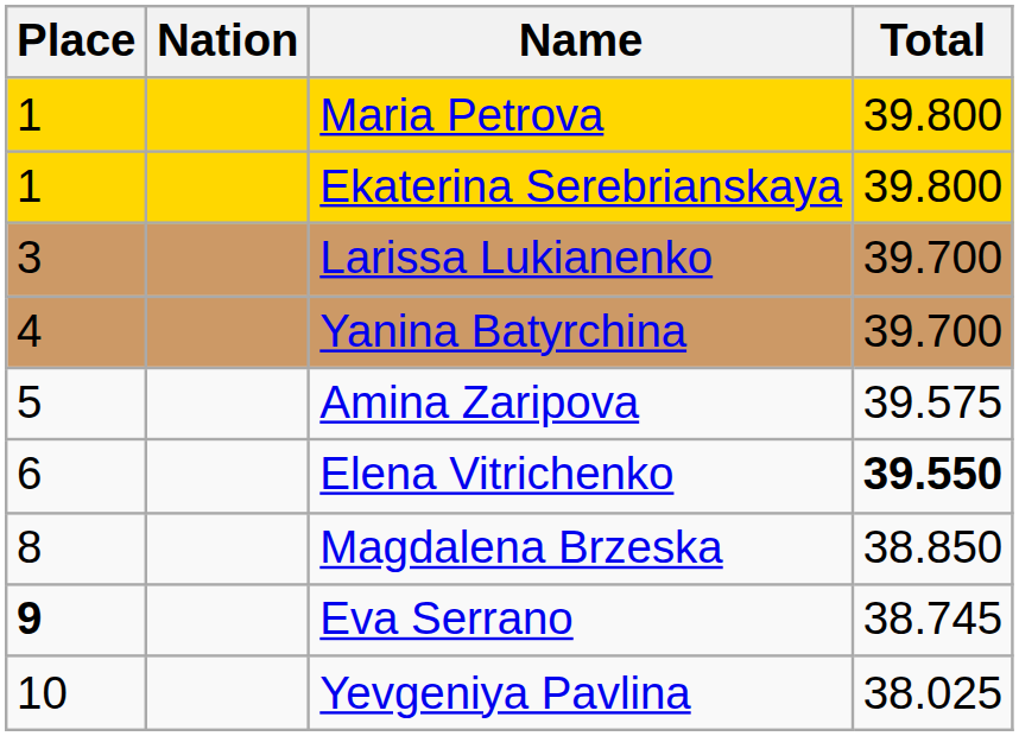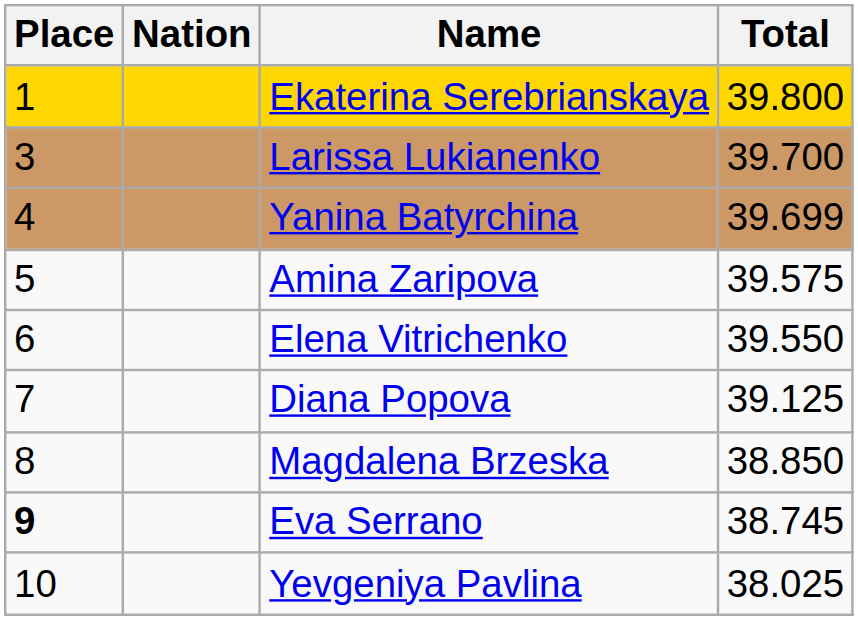- row: 1 | Maria Petrova | 39.800
Yanina Batyrchina | Total: 39.700 -> 39.699
Elena Vitrichenko | Total: bold -> normal
+ row: 7 | Diana Popova | 39.125
